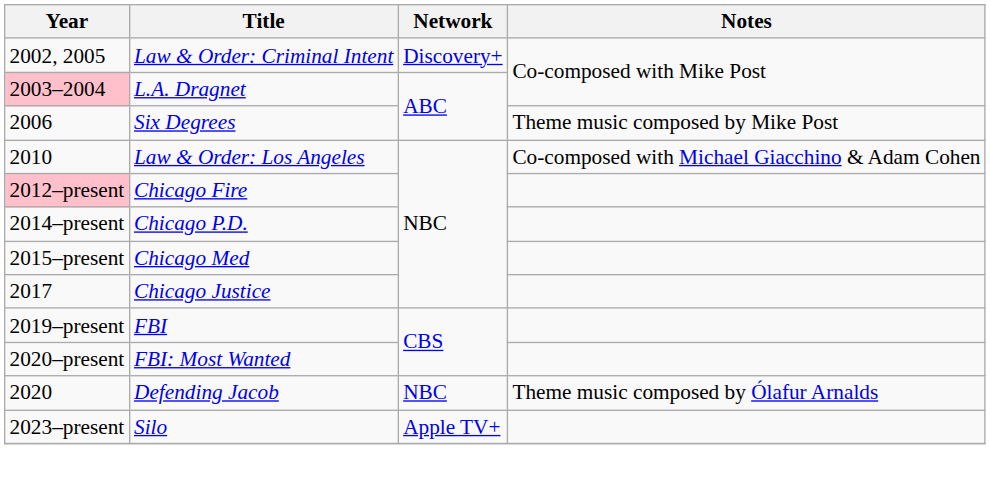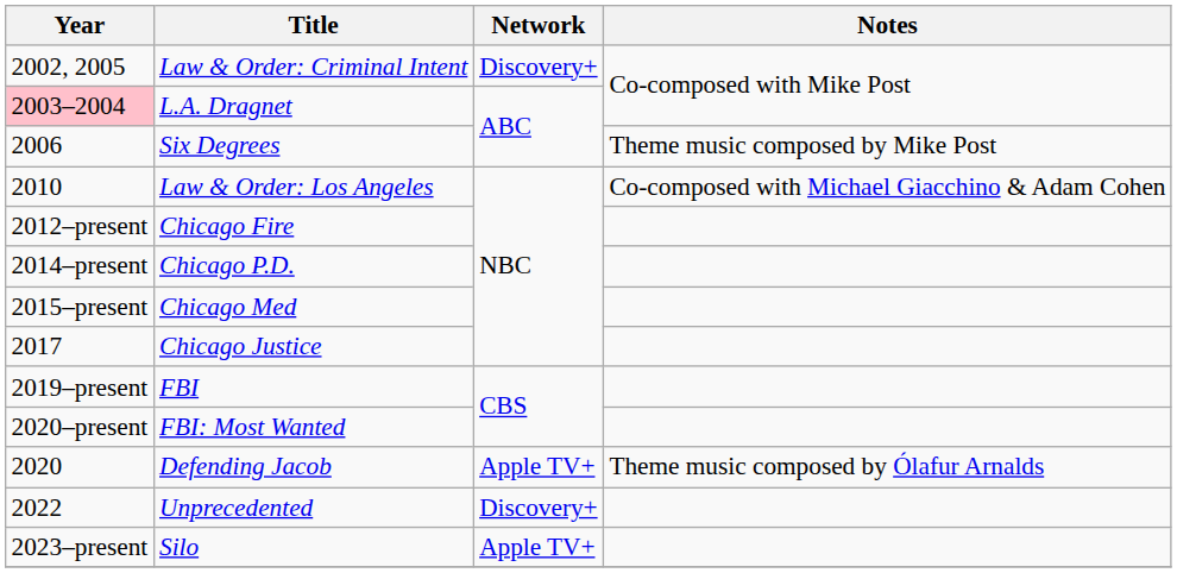Chicago Fire | Year: pink background -> no background
Defending Jacob | Network: NBC -> Apple TV+
+ row: 2022 | Unprecedented | Discovery+
